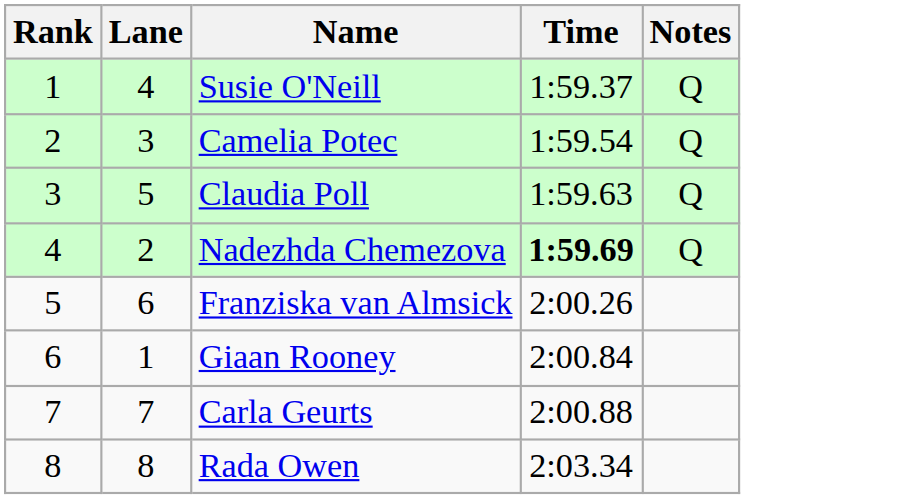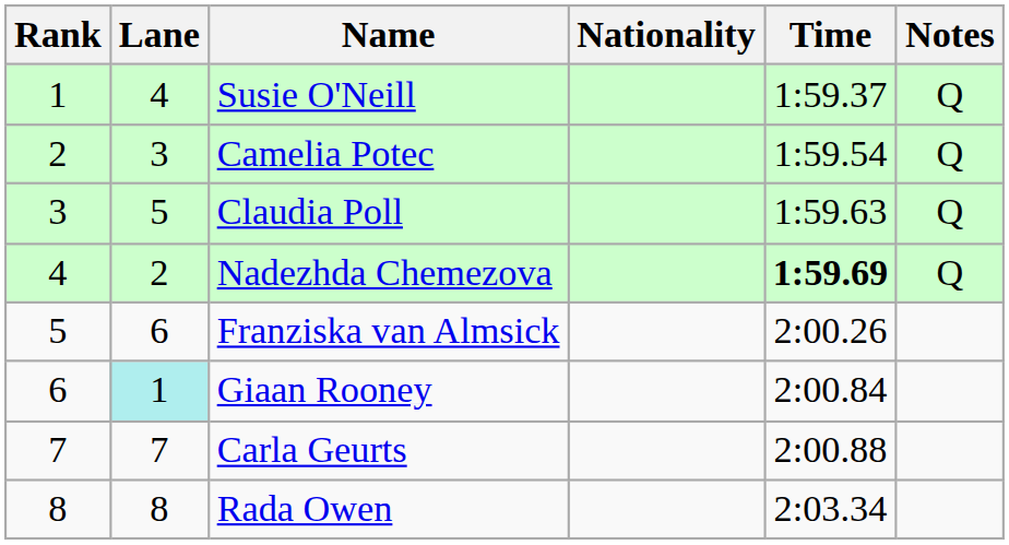+ column: Nationality
Giaan Rooney | Lane: no background -> paleturquoise background
